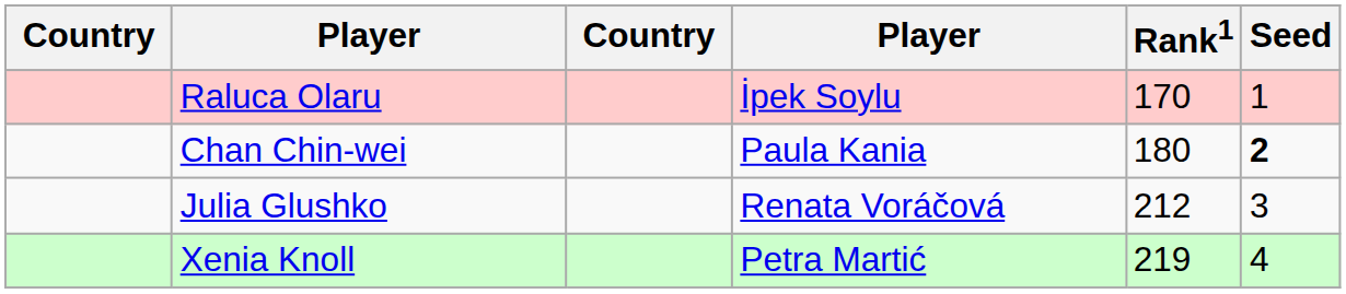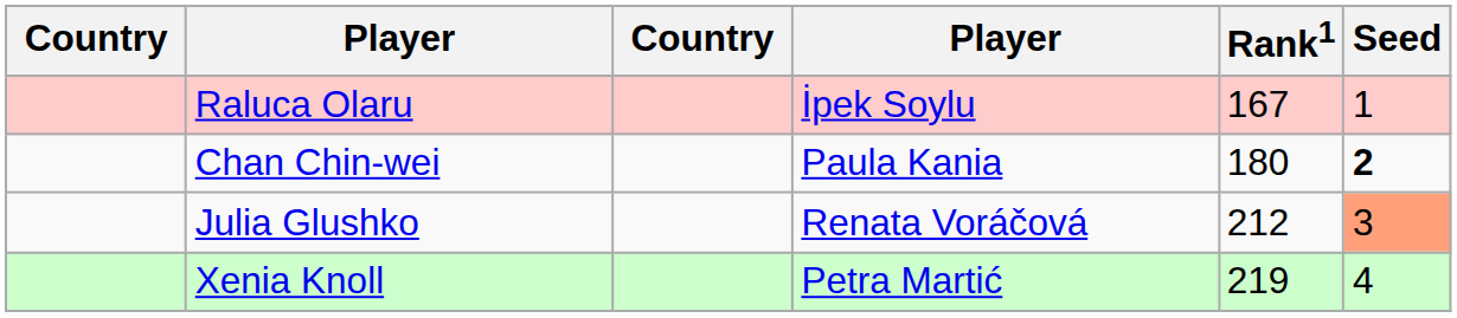Raluca Olaru | Rank1: 170 -> 167
Julia Glushko | Seed: no background -> lightsalmon background
